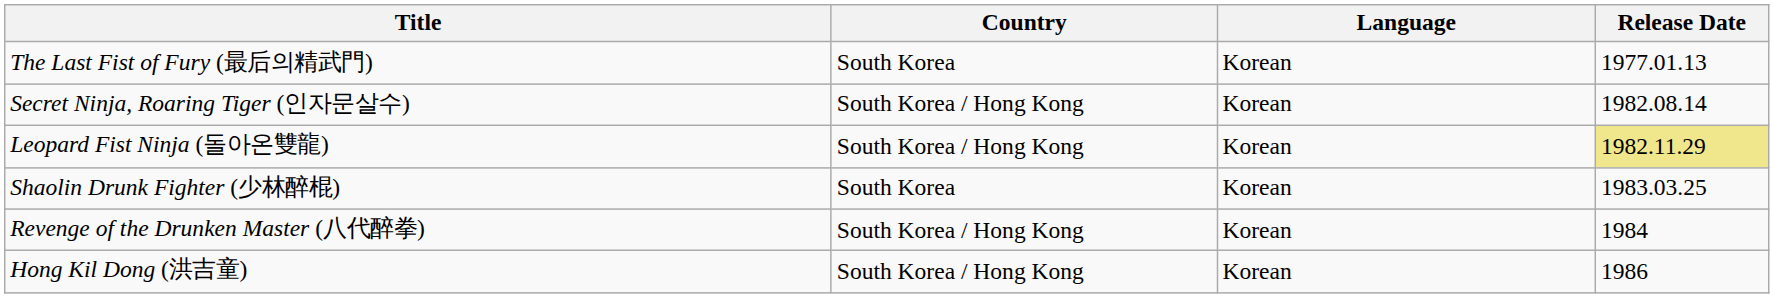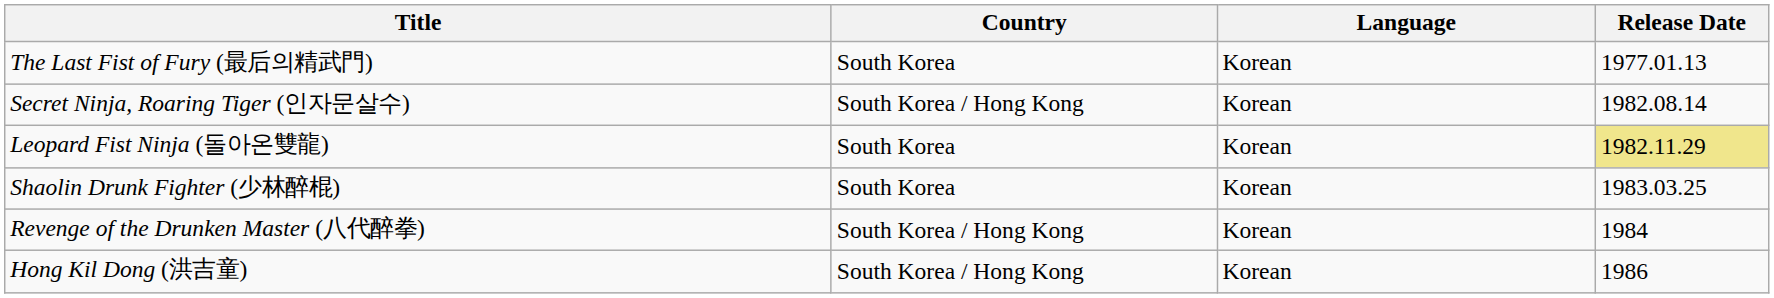Leopard Fist Ninja (돌아온雙龍) | Country: South Korea / Hong Kong -> South Korea
